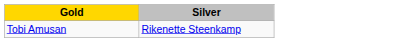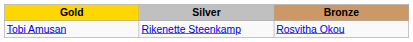+ column: Bronze | Rosvitha Okou
